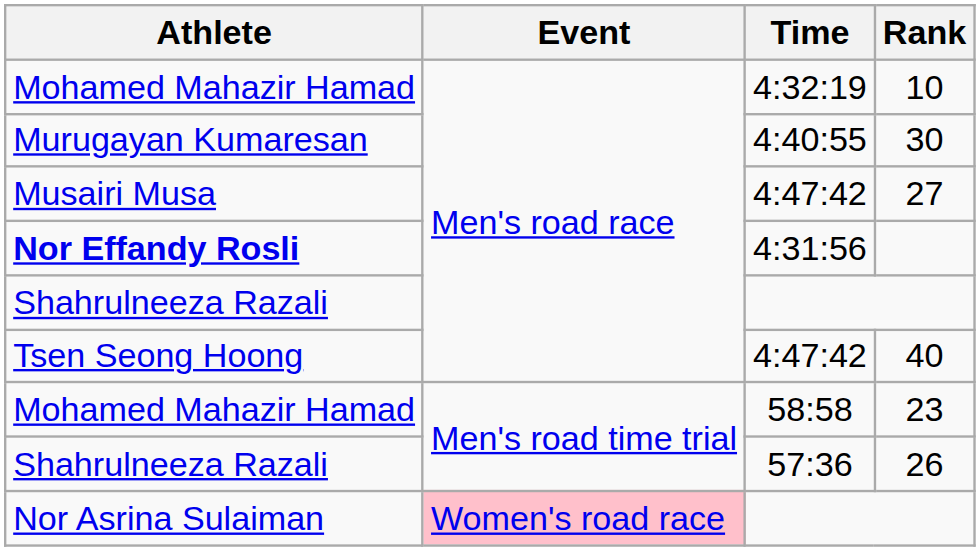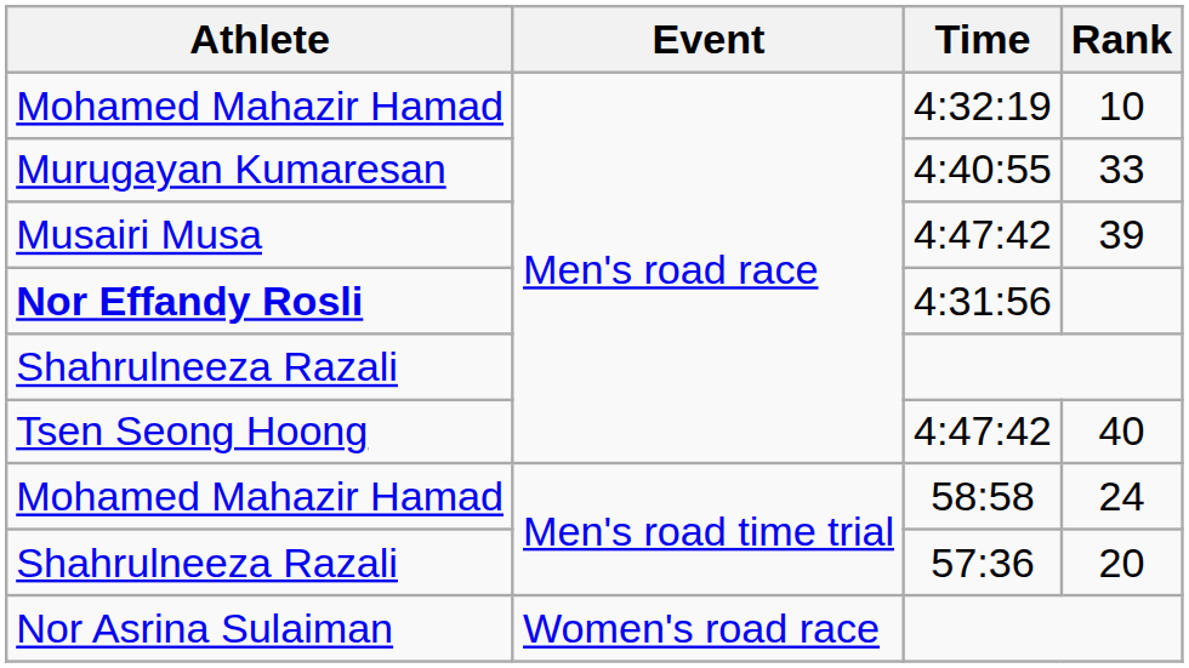Murugayan Kumaresan | Rank: 30 -> 33
Musairi Musa | Rank: 27 -> 39
Mohamed Mahazir Hamad / 58:58 | Rank: 23 -> 24
Shahrulneeza Razali / 57:36 | Rank: 26 -> 20
Nor Asrina Sulaiman | Event: pink background -> no background
